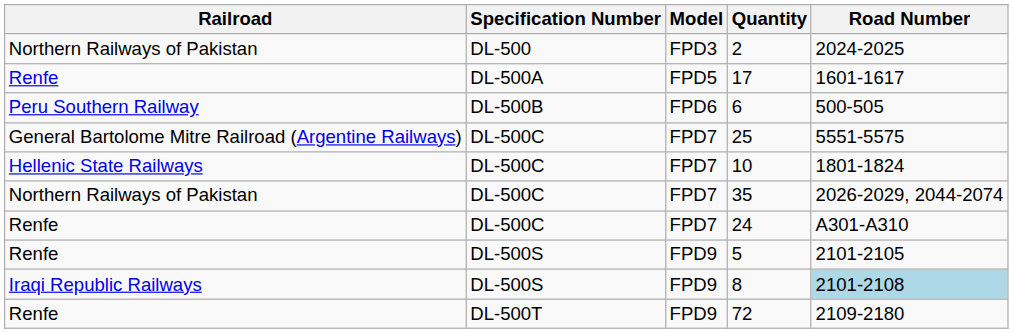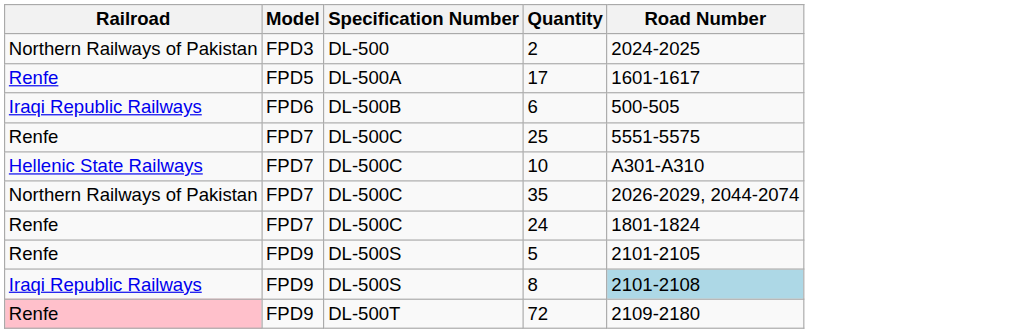columns swapped: Model <-> Specification Number
6 | Railroad: Peru Southern Railway -> Iraqi Republic Railways
25 | Railroad: General Bartolome Mitre Railroad (Argentine Railways) -> Renfe
10 | Road Number: 1801-1824 -> A301-A310
24 | Road Number: A301-A310 -> 1801-1824
72 | Railroad: no background -> pink background
